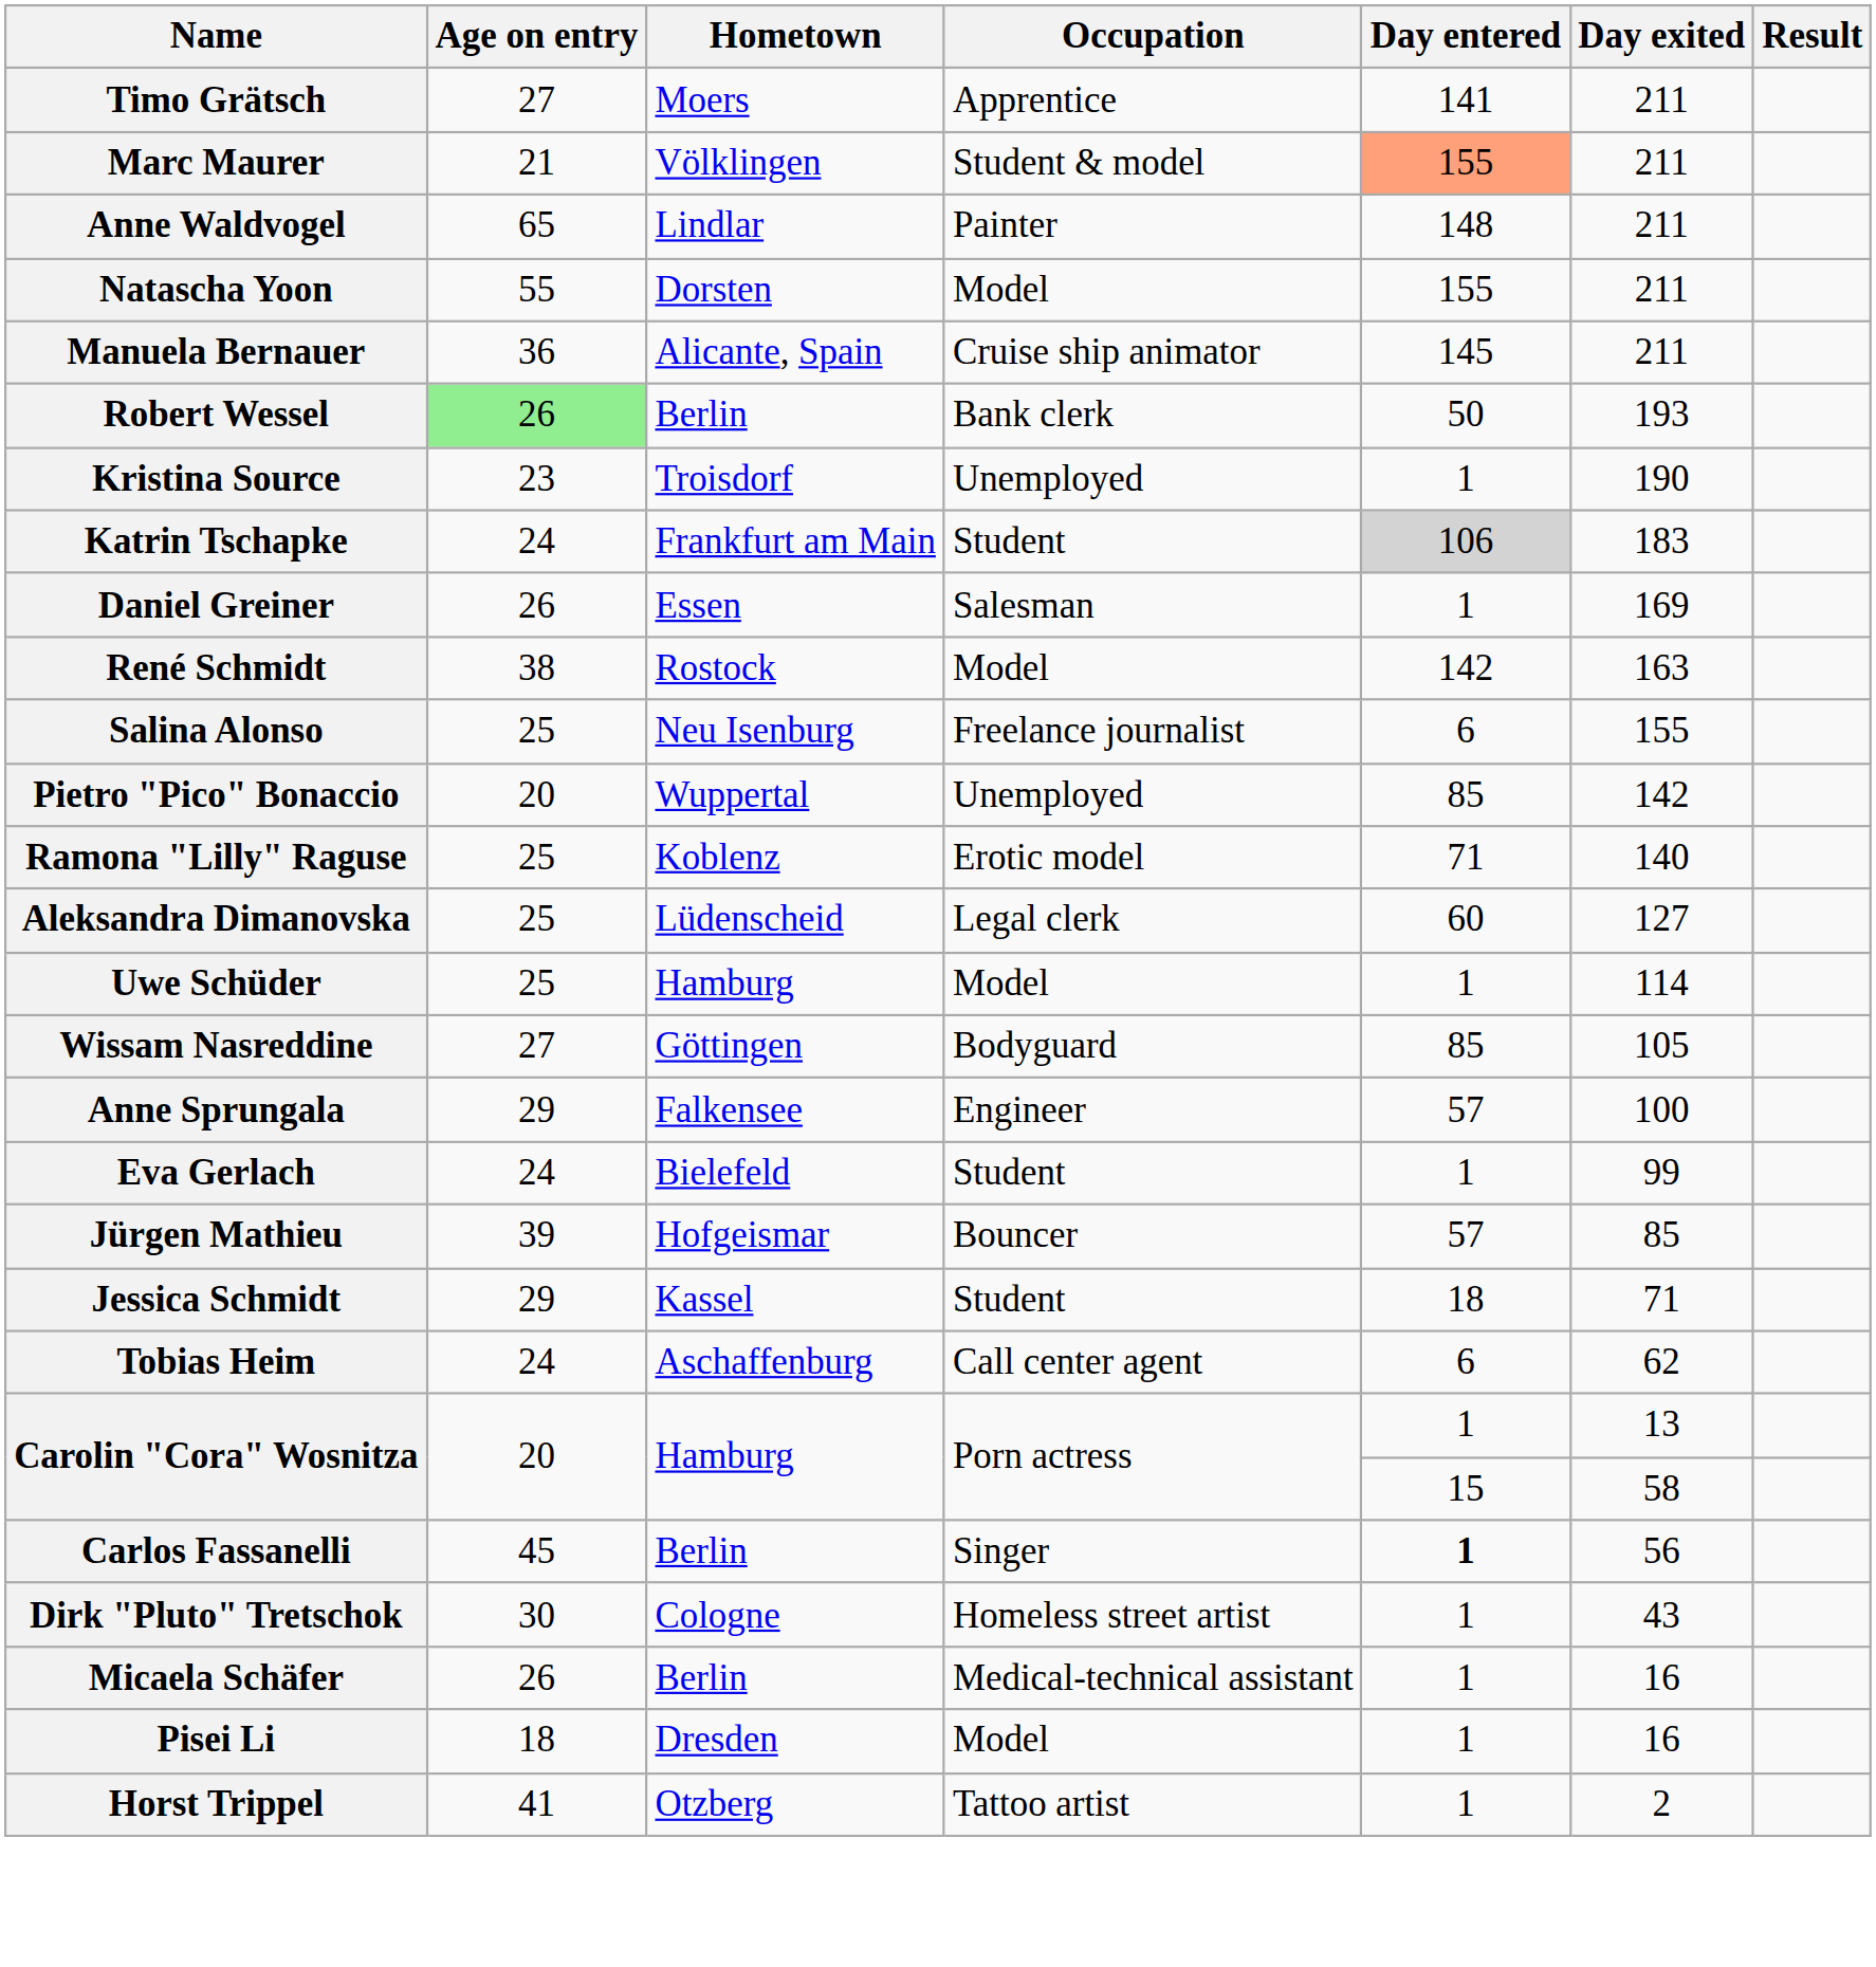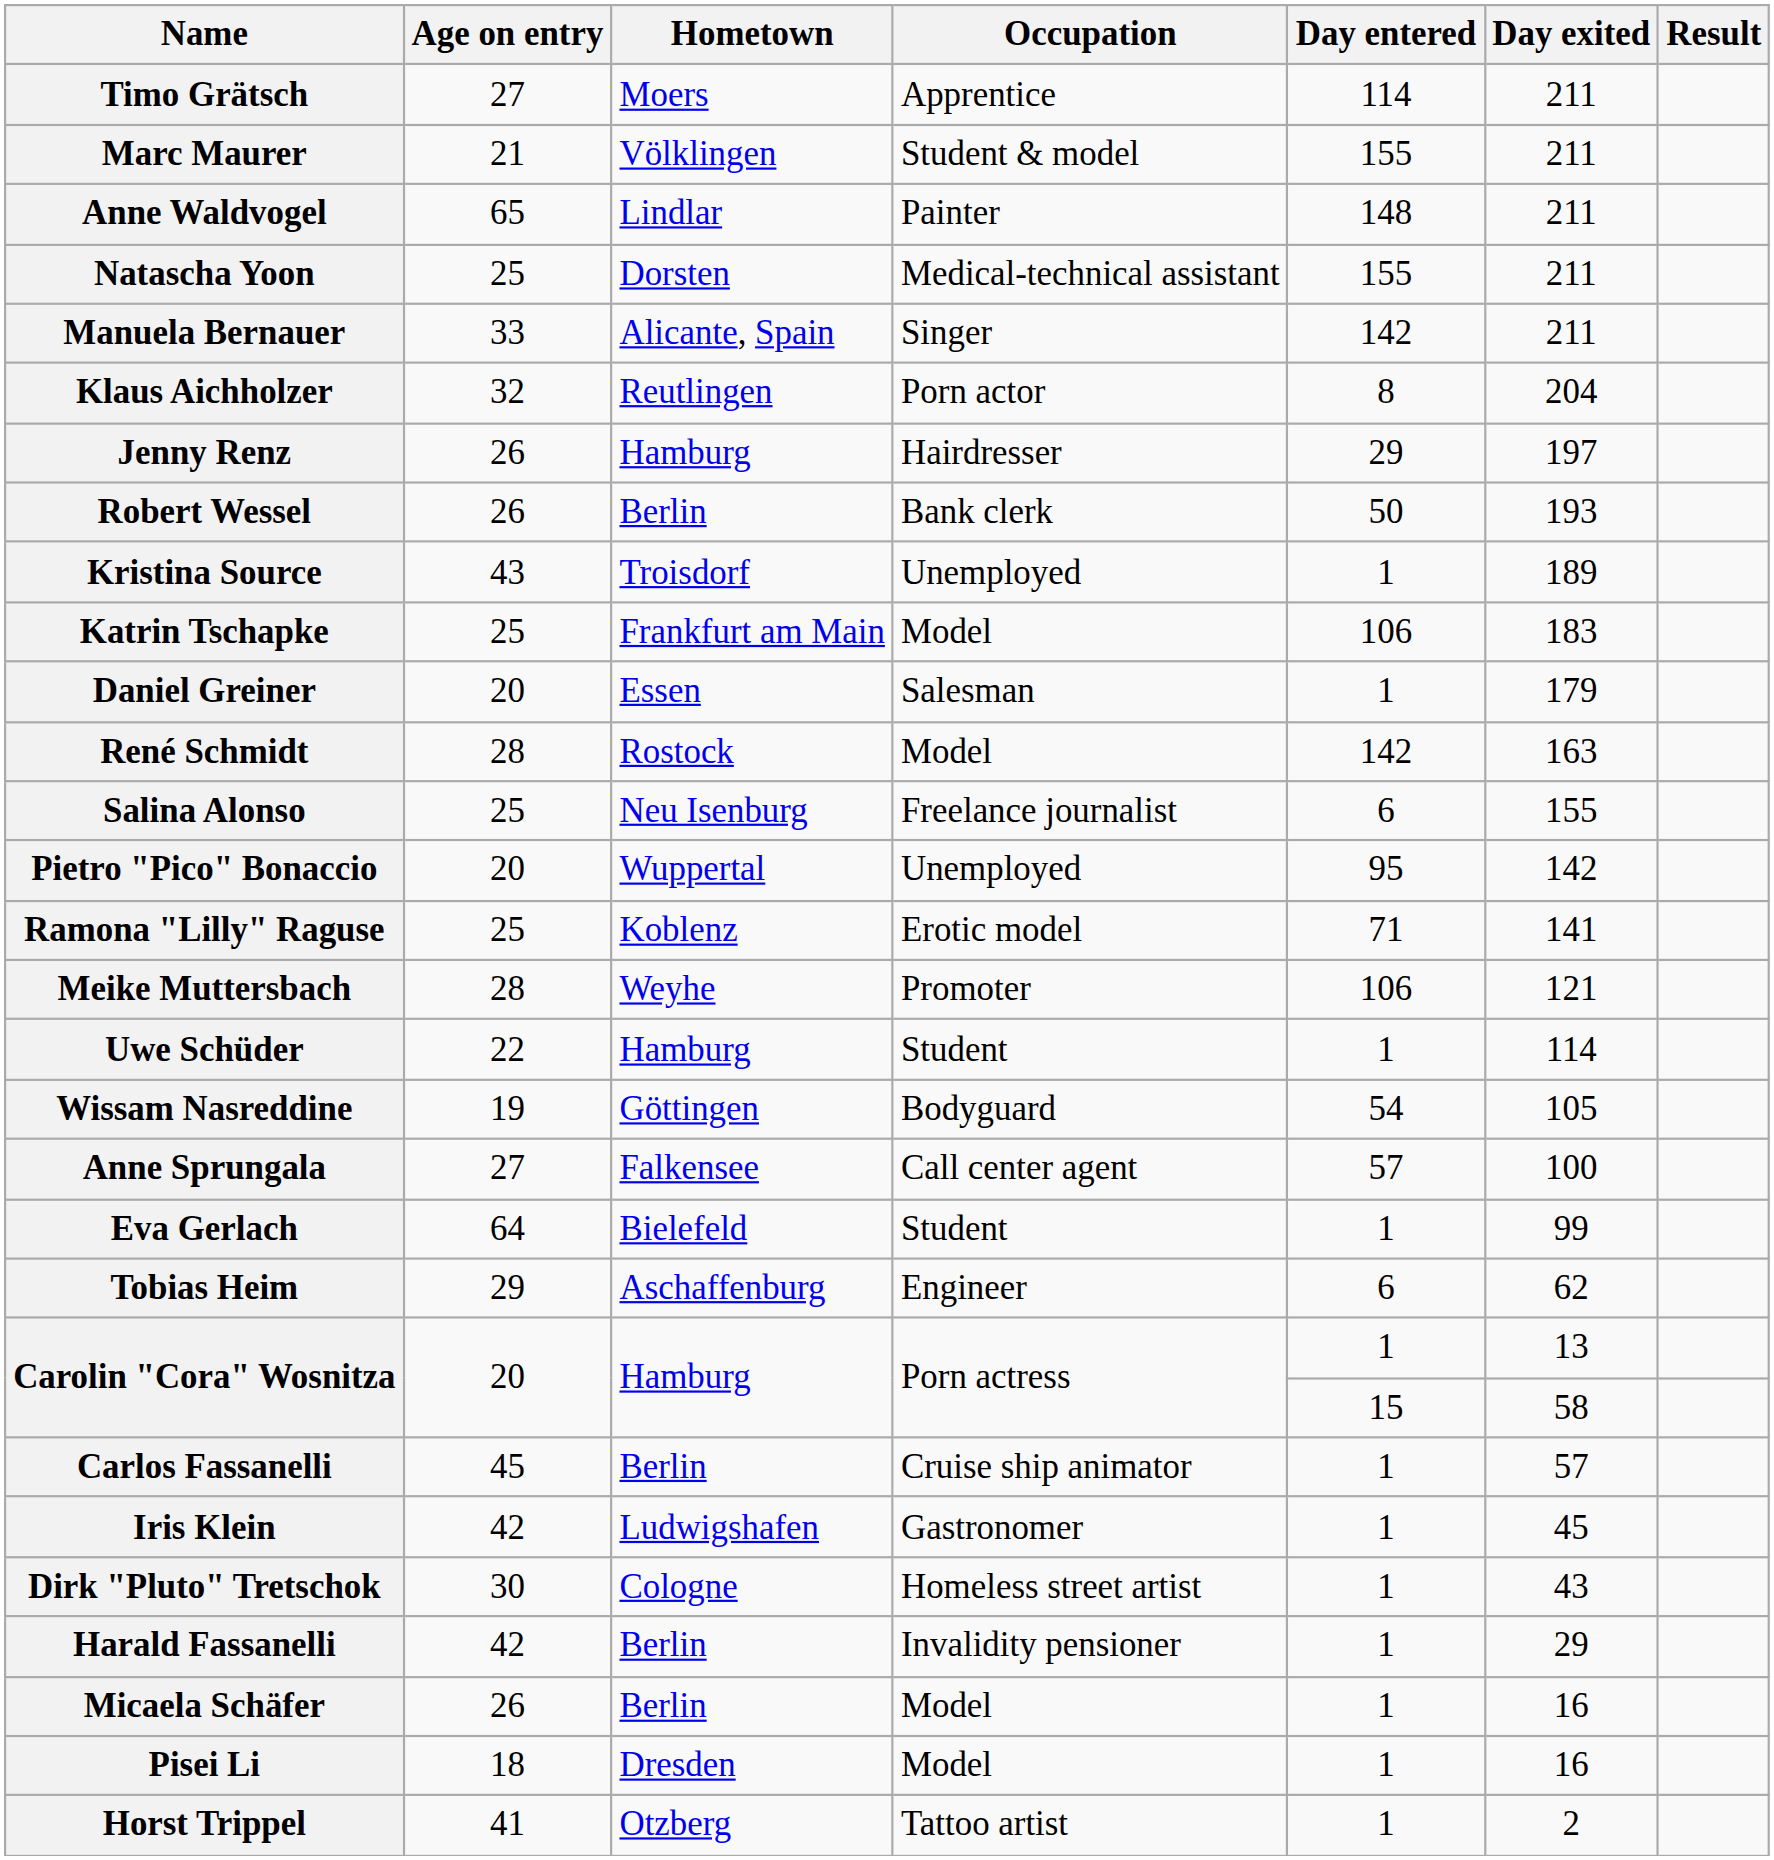Timo Grätsch | Day entered: 141 -> 114
Marc Maurer | Day entered: lightsalmon background -> no background
Natascha Yoon | Age on entry: 55 -> 25
Natascha Yoon | Occupation: Model -> Medical-technical assistant
Manuela Bernauer | Age on entry: 36 -> 33
Manuela Bernauer | Occupation: Cruise ship animator -> Singer
Manuela Bernauer | Day entered: 145 -> 142
+ row: Klaus Aichholzer | 32 | Reutlingen | Porn actor | 8 | 204
+ row: Jenny Renz | 26 | Hamburg | Hairdresser | 29 | 197
Robert Wessel | Age on entry: lightgreen background -> no background
Kristina Source | Age on entry: 23 -> 43
Kristina Source | Day exited: 190 -> 189
Katrin Tschapke | Age on entry: 24 -> 25
Katrin Tschapke | Occupation: Student -> Model
Katrin Tschapke | Day entered: lightgrey background -> no background
Daniel Greiner | Age on entry: 26 -> 20
Daniel Greiner | Day exited: 169 -> 179
René Schmidt | Age on entry: 38 -> 28
Pietro "Pico" Bonaccio | Day entered: 85 -> 95
Ramona "Lilly" Raguse | Day exited: 140 -> 141
- row: Aleksandra Dimanovska | 25 | Lüdenscheid | Legal clerk | 60 | 127
+ row: Meike Muttersbach | 28 | Weyhe | Promoter | 106 | 121
Uwe Schüder | Age on entry: 25 -> 22
Uwe Schüder | Occupation: Model -> Student
Wissam Nasreddine | Age on entry: 27 -> 19
Wissam Nasreddine | Day entered: 85 -> 54
Anne Sprungala | Age on entry: 29 -> 27
Anne Sprungala | Occupation: Engineer -> Call center agent
Eva Gerlach | Age on entry: 24 -> 64
- row: Jürgen Mathieu | 39 | Hofgeismar | Bouncer | 57 | 85
- row: Jessica Schmidt | 29 | Kassel | Student | 18 | 71
Tobias Heim | Age on entry: 24 -> 29
Tobias Heim | Occupation: Call center agent -> Engineer
Carlos Fassanelli | Occupation: Singer -> Cruise ship animator
Carlos Fassanelli | Day entered: bold -> normal
Carlos Fassanelli | Day exited: 56 -> 57
+ row: Iris Klein | 42 | Ludwigshafen | Gastronomer | 1 | 45
+ row: Harald Fassanelli | 42 | Berlin | Invalidity pensioner | 1 | 29
Micaela Schäfer | Occupation: Medical-technical assistant -> Model
